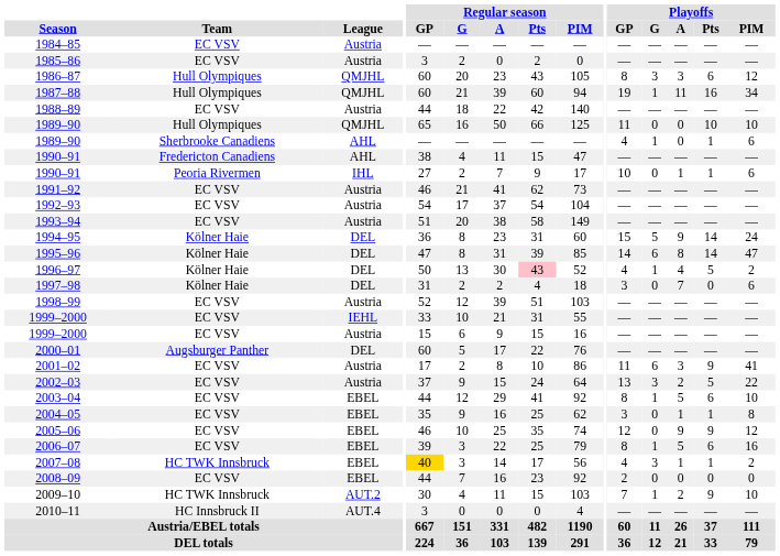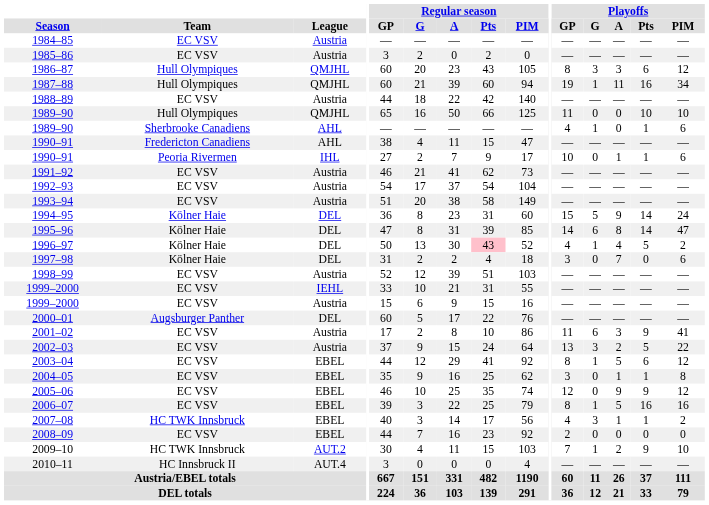2003–04 | Playoffs / PIM: 10 -> 12
2006–07 | Playoffs / Pts: 6 -> 16
2007–08 | Regular season / GP: gold background -> no background
